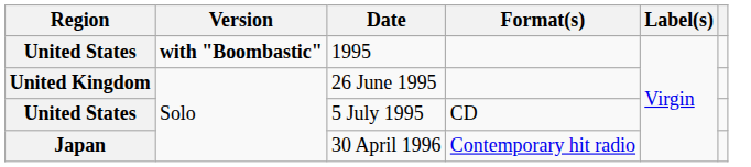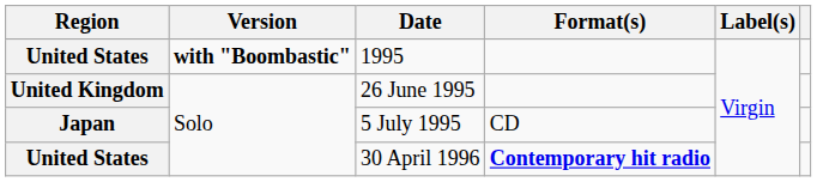5 July 1995 | Region: United States -> Japan
30 April 1996 | Region: Japan -> United States
30 April 1996 | Format(s): normal -> bold
